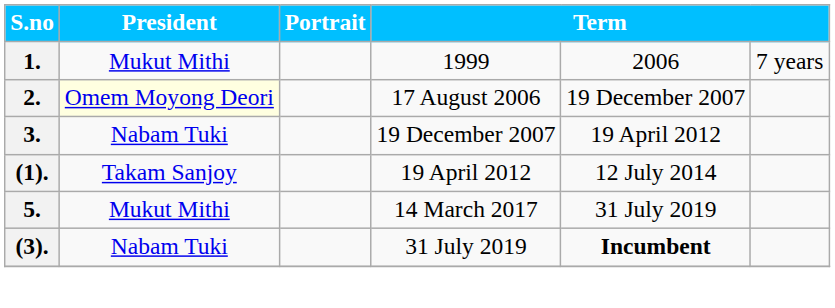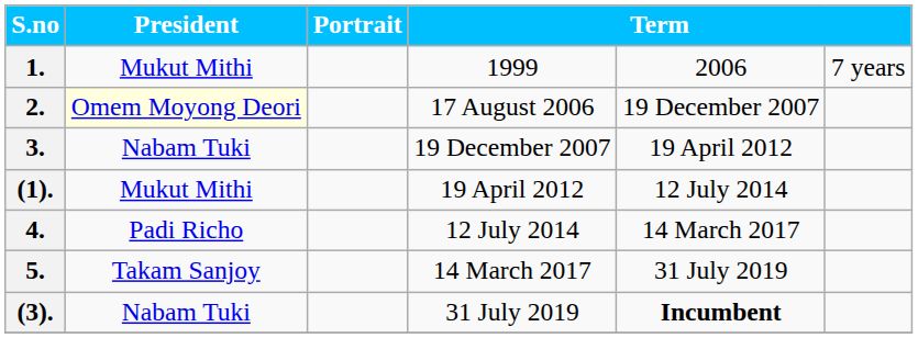(1). | President: Takam Sanjoy -> Mukut Mithi
+ row: 4. | Padi Richo | 12 July 2014 | 14 March 2017
5. | President: Mukut Mithi -> Takam Sanjoy
